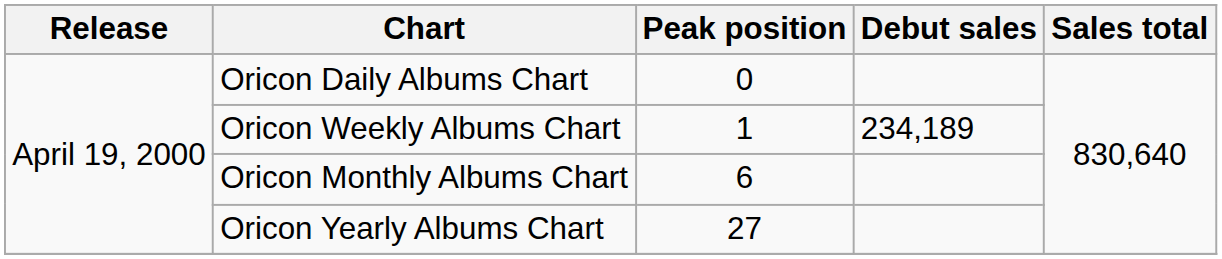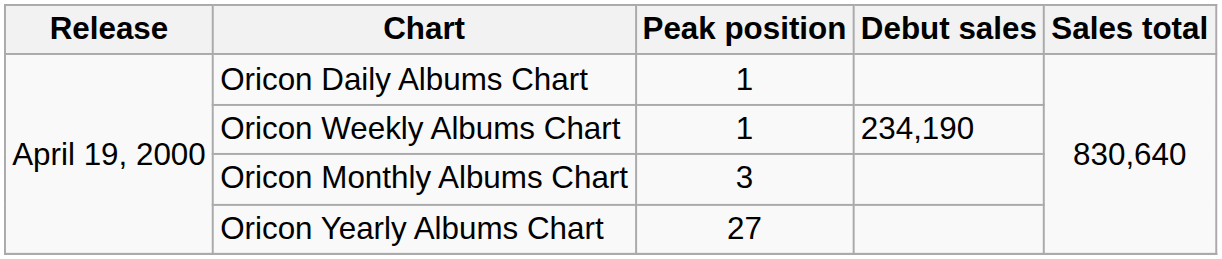Oricon Daily Albums Chart | Peak position: 0 -> 1
Oricon Weekly Albums Chart | Debut sales: 234,189 -> 234,190
Oricon Monthly Albums Chart | Peak position: 6 -> 3
